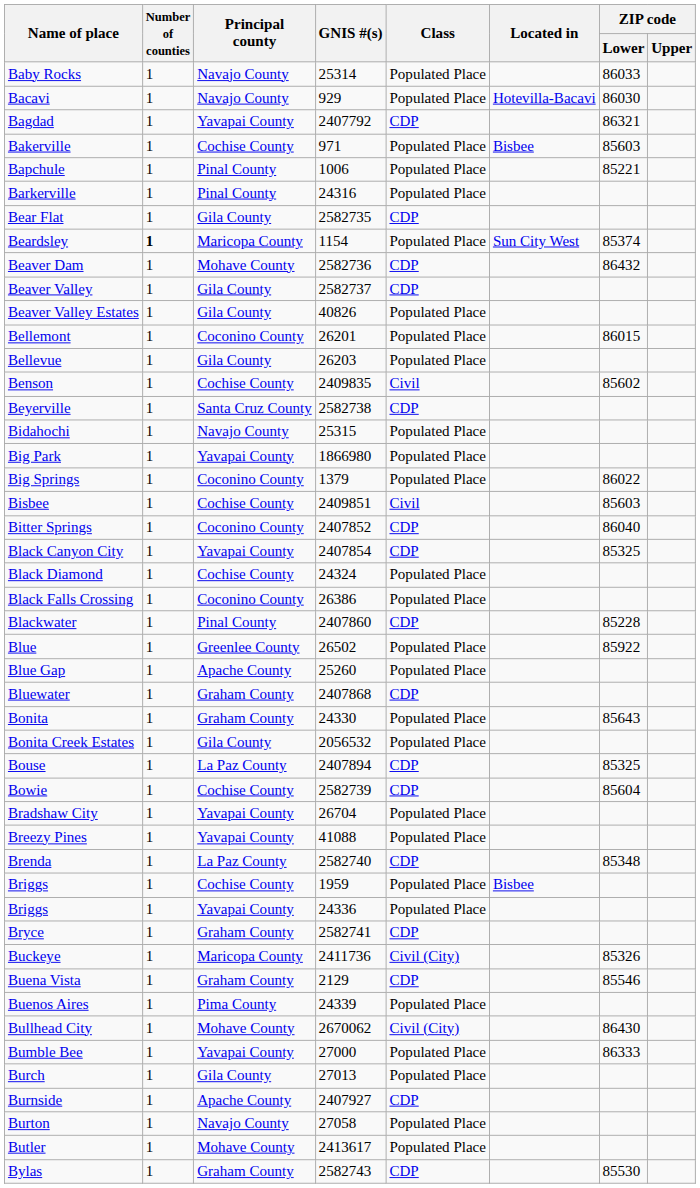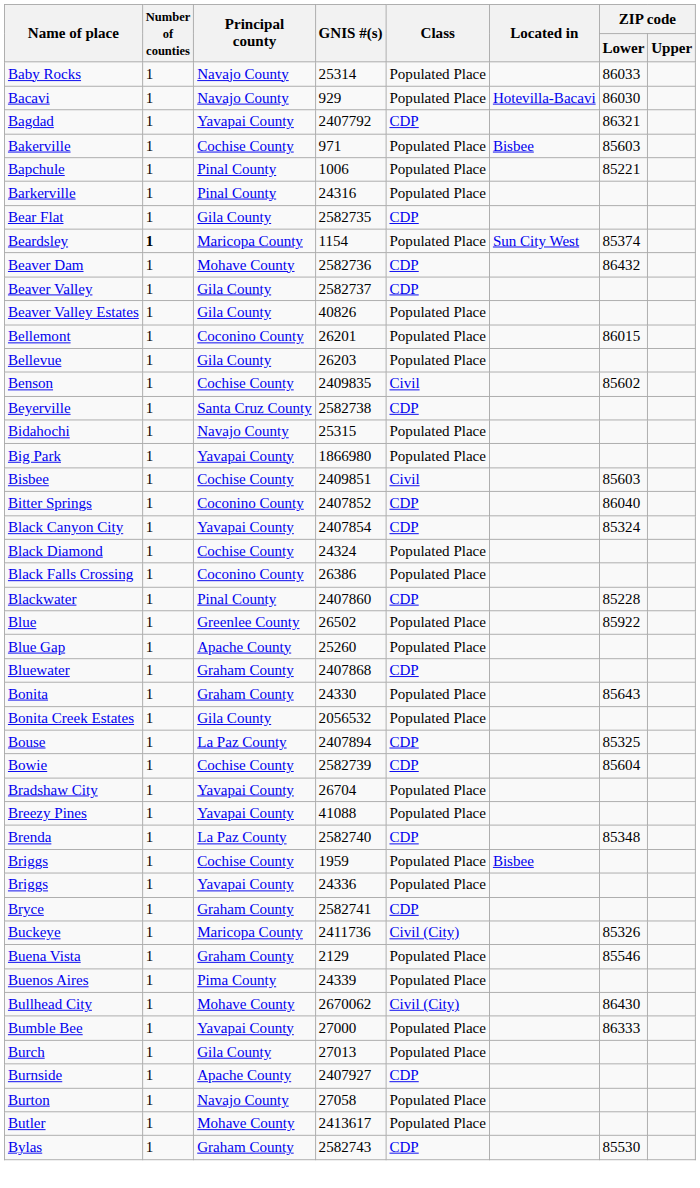- row: Big Springs | 1 | Coconino County | 1379 | Populated Place | 86022
Black Canyon City | ZIP code / Lower: 85325 -> 85324
Buena Vista | Class: CDP -> Populated Place
